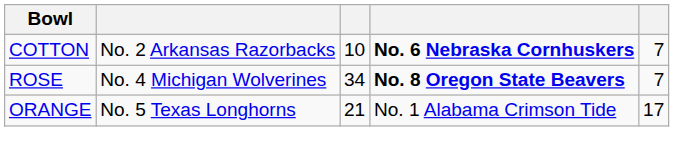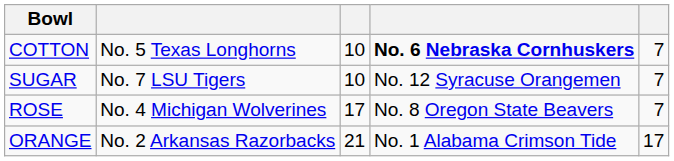COTTON | column 2: No. 2 Arkansas Razorbacks -> No. 5 Texas Longhorns
+ row: SUGAR | No. 7 LSU Tigers | 10 | No. 12 Syracuse Orangemen | 7
ROSE | column 3: 34 -> 17
ROSE | column 4: bold -> normal
ORANGE | column 2: No. 5 Texas Longhorns -> No. 2 Arkansas Razorbacks
